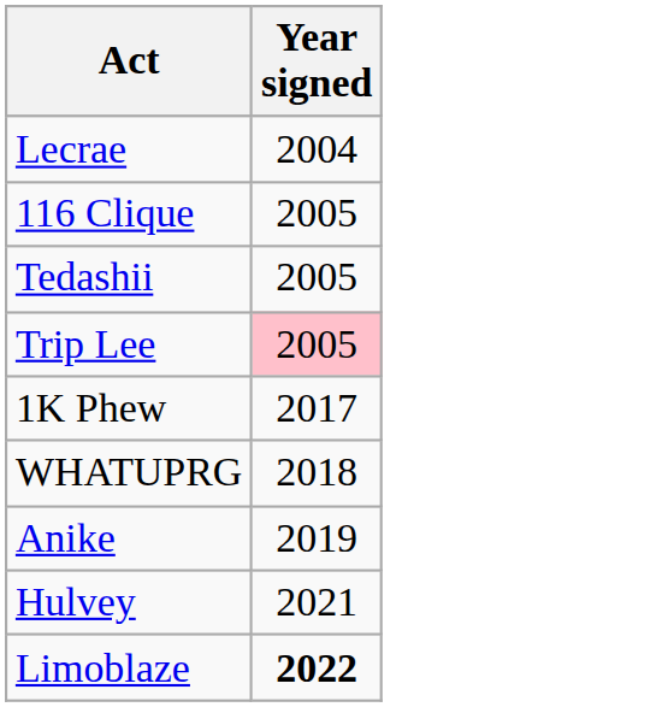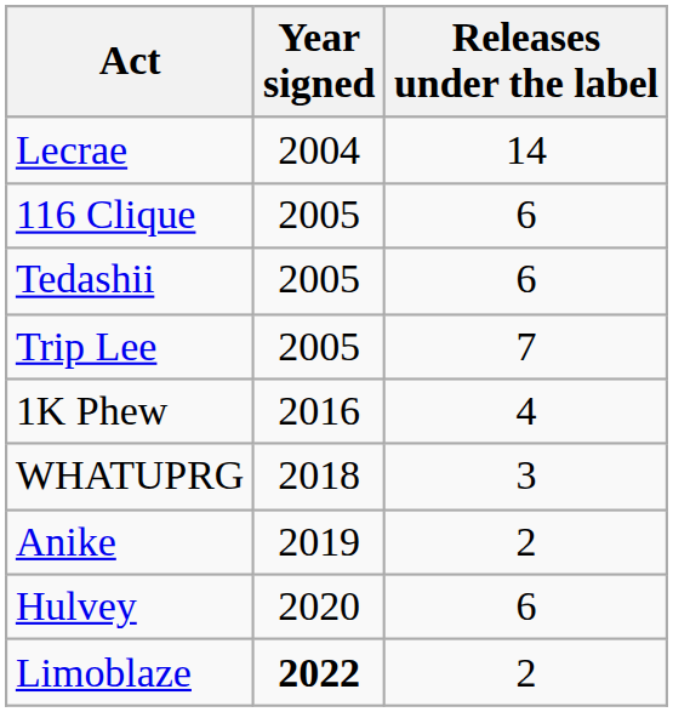+ column: Releases under the label | 14 | 6 | 6 | 7 | 4 | 3 | 2 | 6 | 2
Trip Lee | Year signed: pink background -> no background
1K Phew | Year signed: 2017 -> 2016
Hulvey | Year signed: 2021 -> 2020
